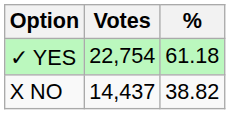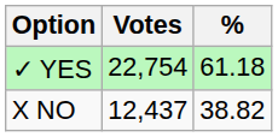X NO | Votes: 14,437 -> 12,437
